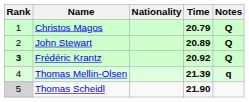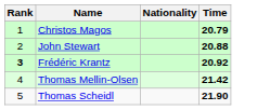- column: Notes | Q | Q | Q | q
John Stewart | Time: 20.89 -> 20.88
Thomas Mellin-Olsen | Time: 21.39 -> 21.42
Thomas Scheidl | Rank: lightgrey background -> no background
